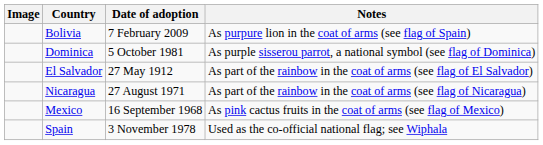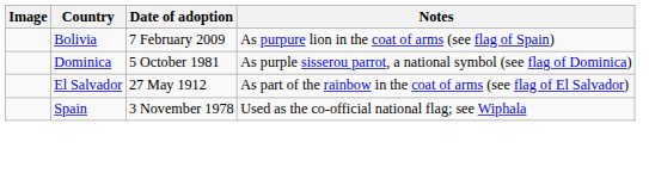- row: Nicaragua | 27 August 1971 | As part of the rainbow in the coat of arms (see flag of Nicaragua)
- row: Mexico | 16 September 1968 | As pink cactus fruits in the coat of arms (see flag of Mexico)
